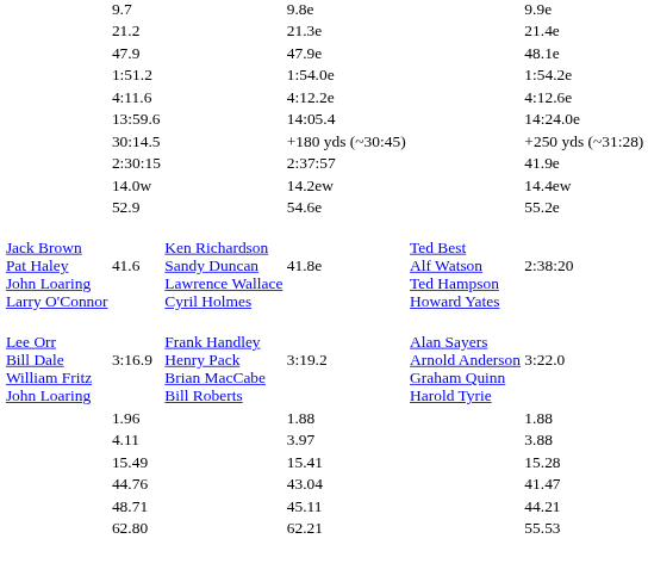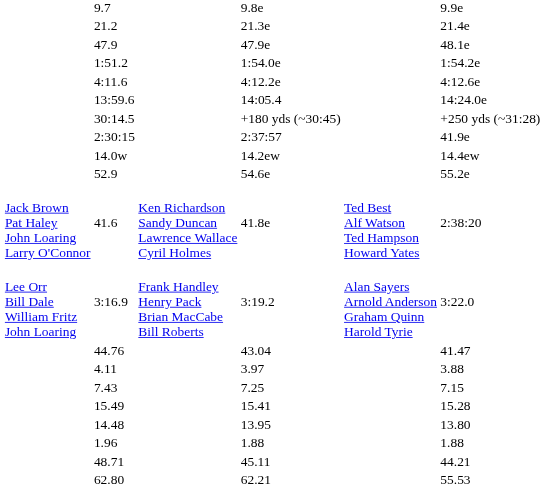rows swapped: 1.96 <-> 44.76
+ row: 7.43 | 7.25 | 7.15
+ row: 14.48 | 13.95 | 13.80
